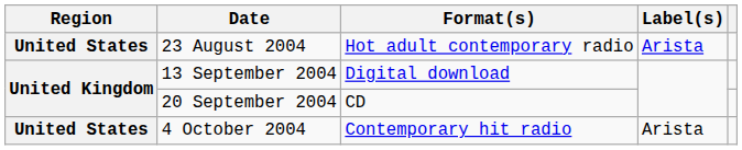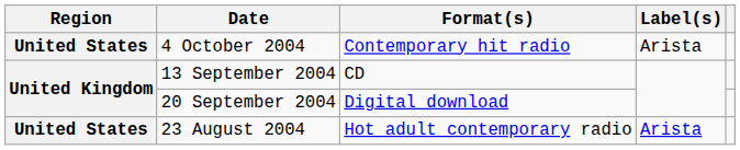rows swapped: 23 August 2004 <-> 4 October 2004
13 September 2004 | Format(s): Digital download -> CD
20 September 2004 | Format(s): CD -> Digital download
